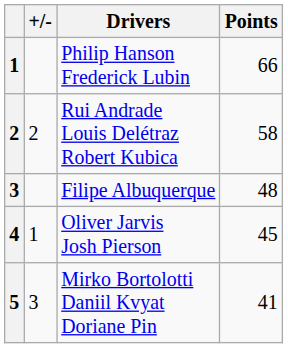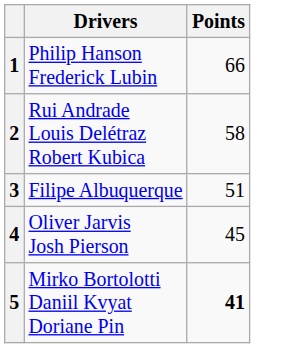- column: +/- | 2 | 1 | 3
Filipe Albuquerque | Points: 48 -> 51
Mirko Bortolotti Daniil Kvyat Doriane Pin | Points: normal -> bold
